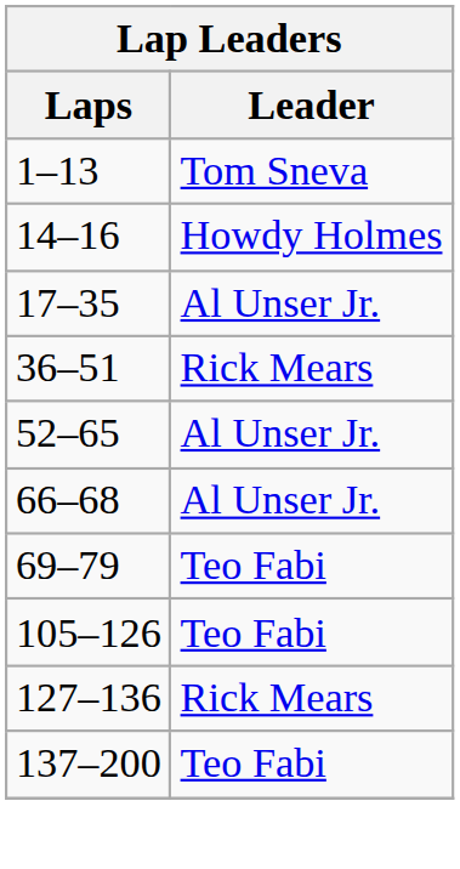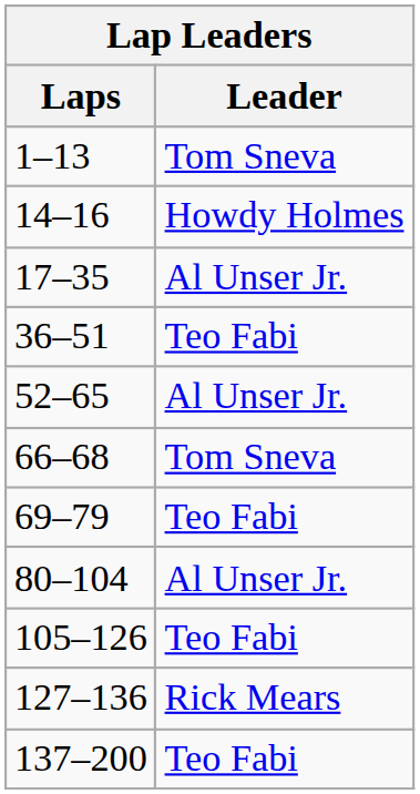36–51 | Leader: Rick Mears -> Teo Fabi
66–68 | Leader: Al Unser Jr. -> Tom Sneva
+ row: 80–104 | Al Unser Jr.
